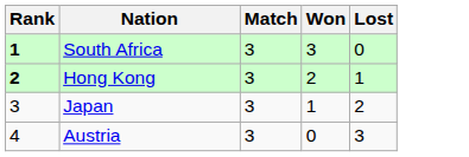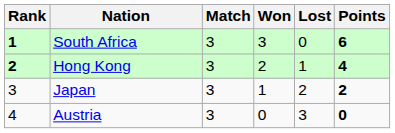+ column: Points | 6 | 4 | 2 | 0
